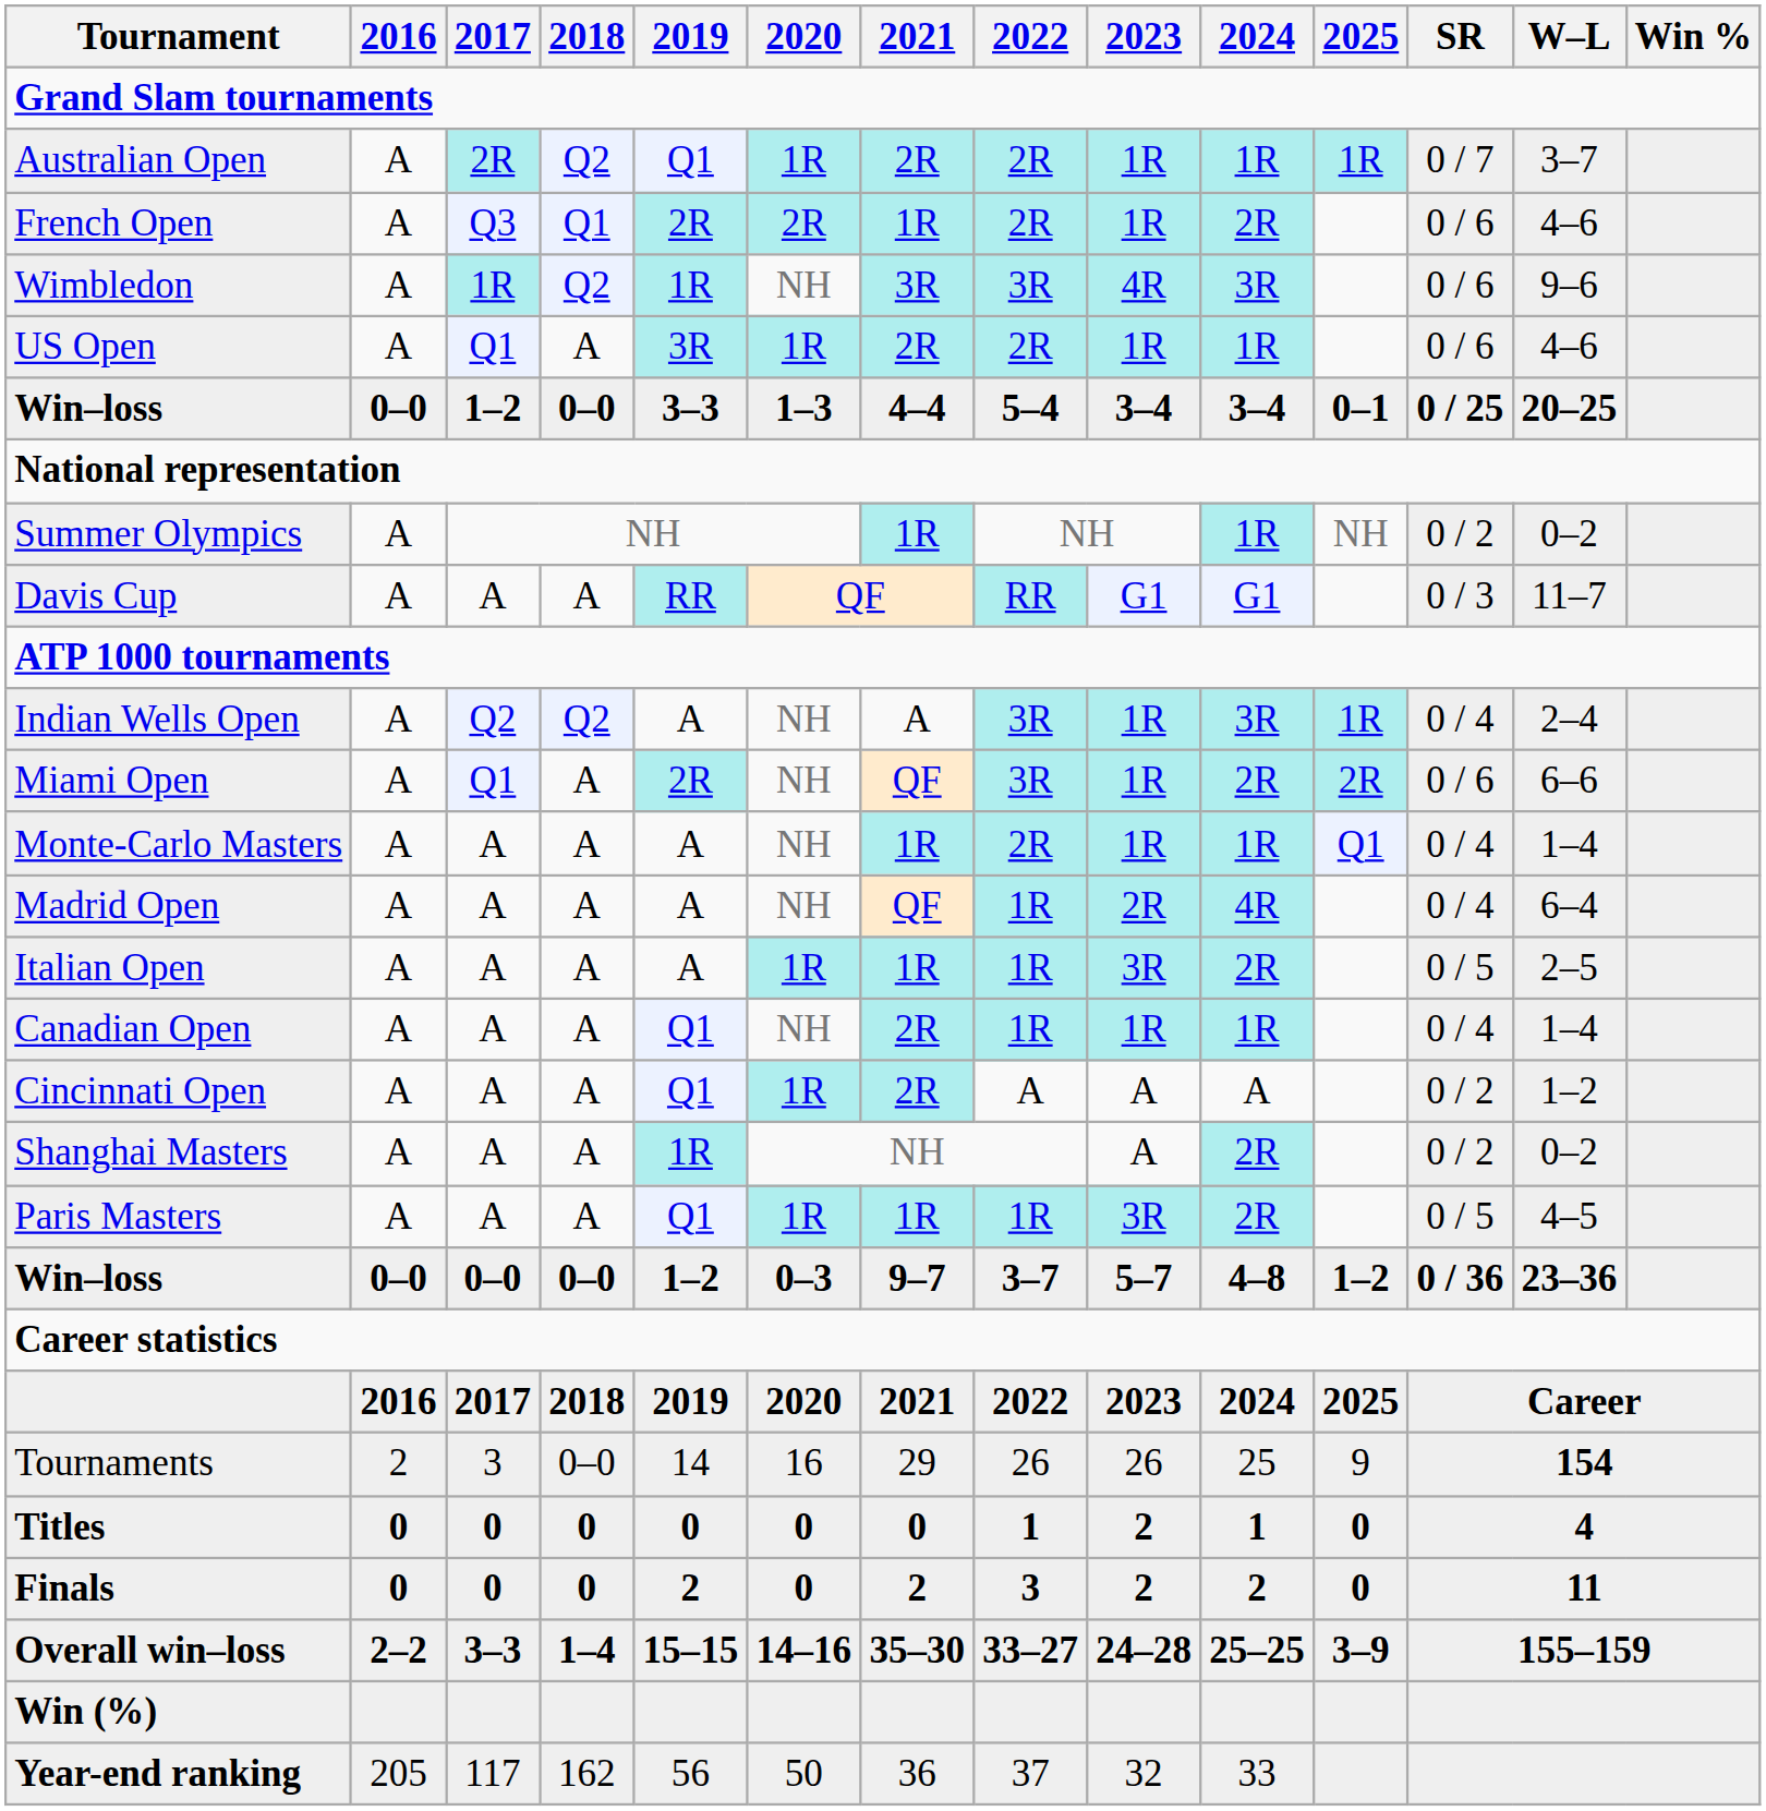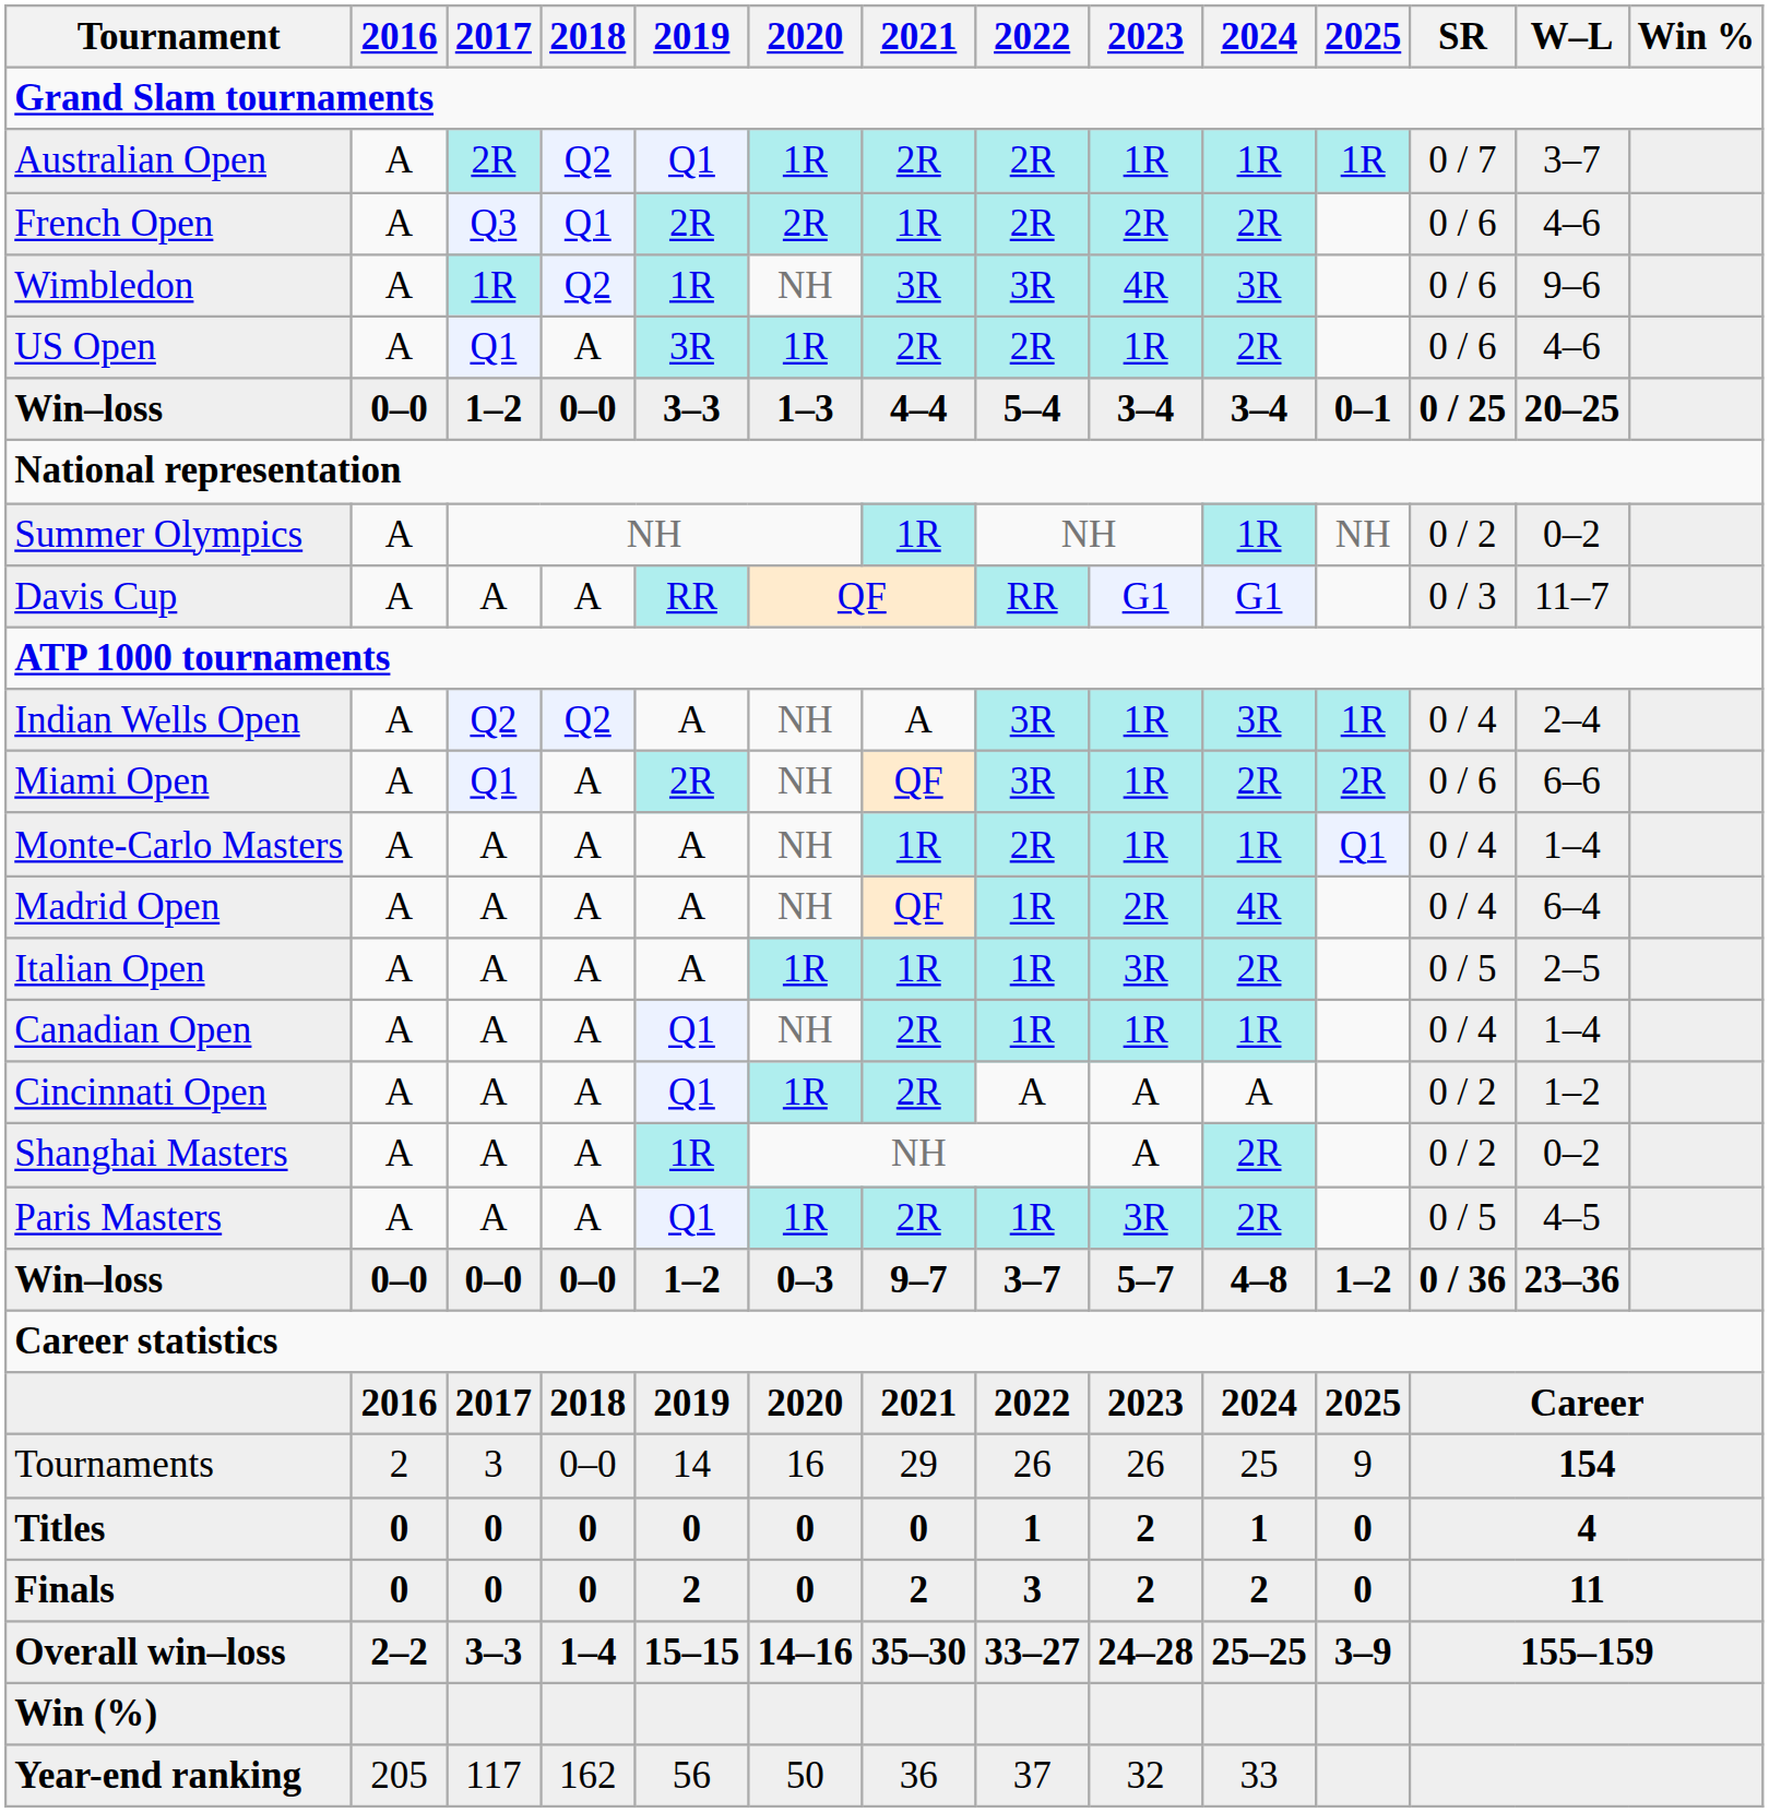French Open | 2023: 1R -> 2R
US Open | 2024: 1R -> 2R
Paris Masters | 2021: 1R -> 2R
